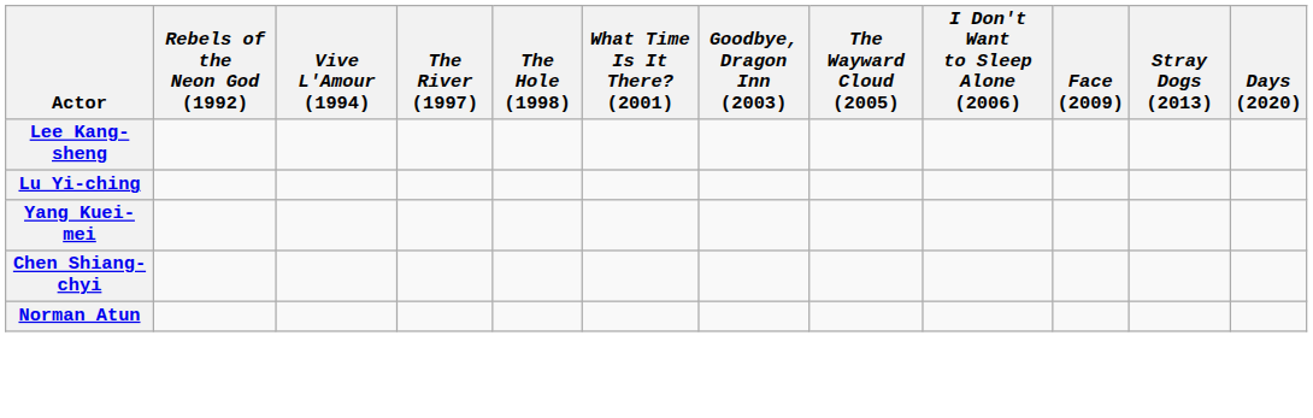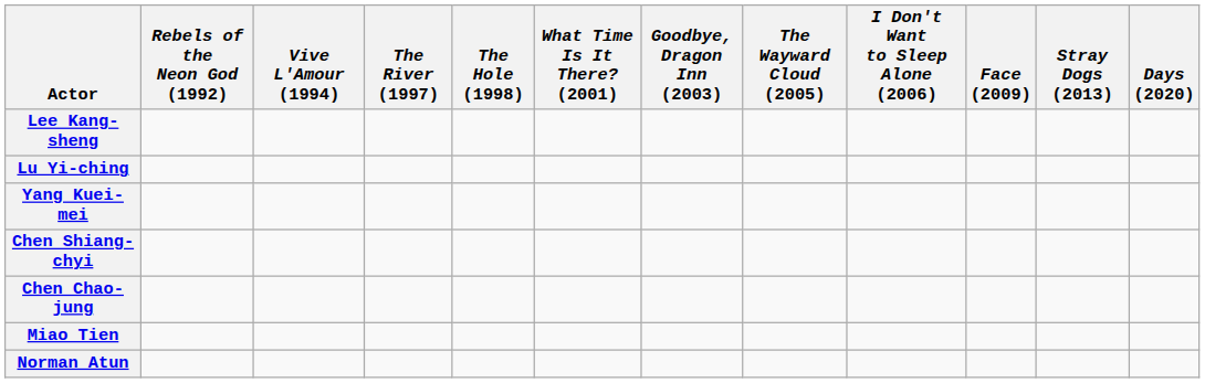+ row: Chen Chao-jung
+ row: Miao Tien
